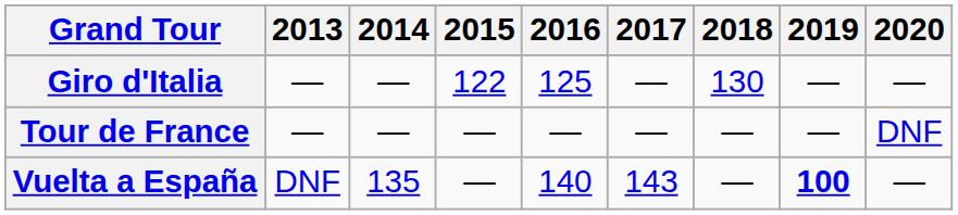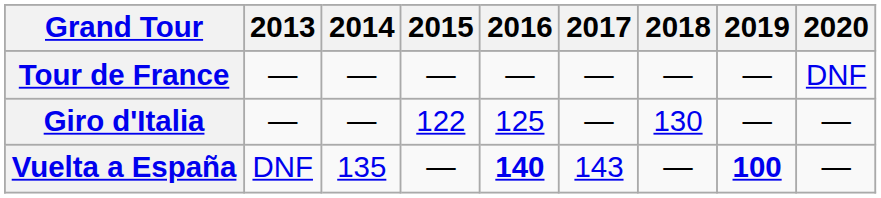rows swapped: Giro d'Italia <-> Tour de France
Vuelta a España | 2016: normal -> bold
